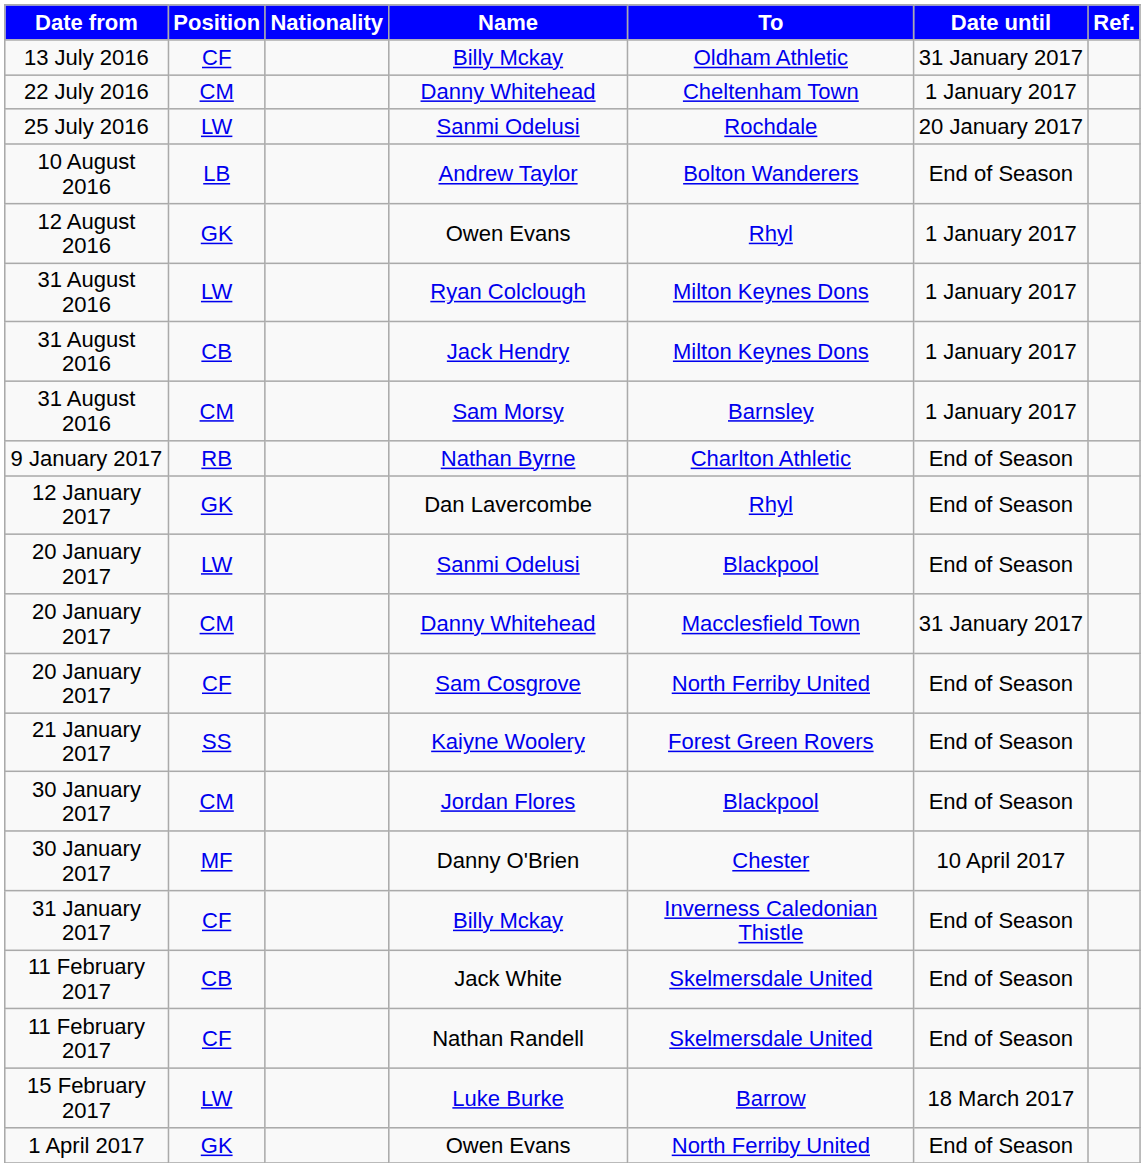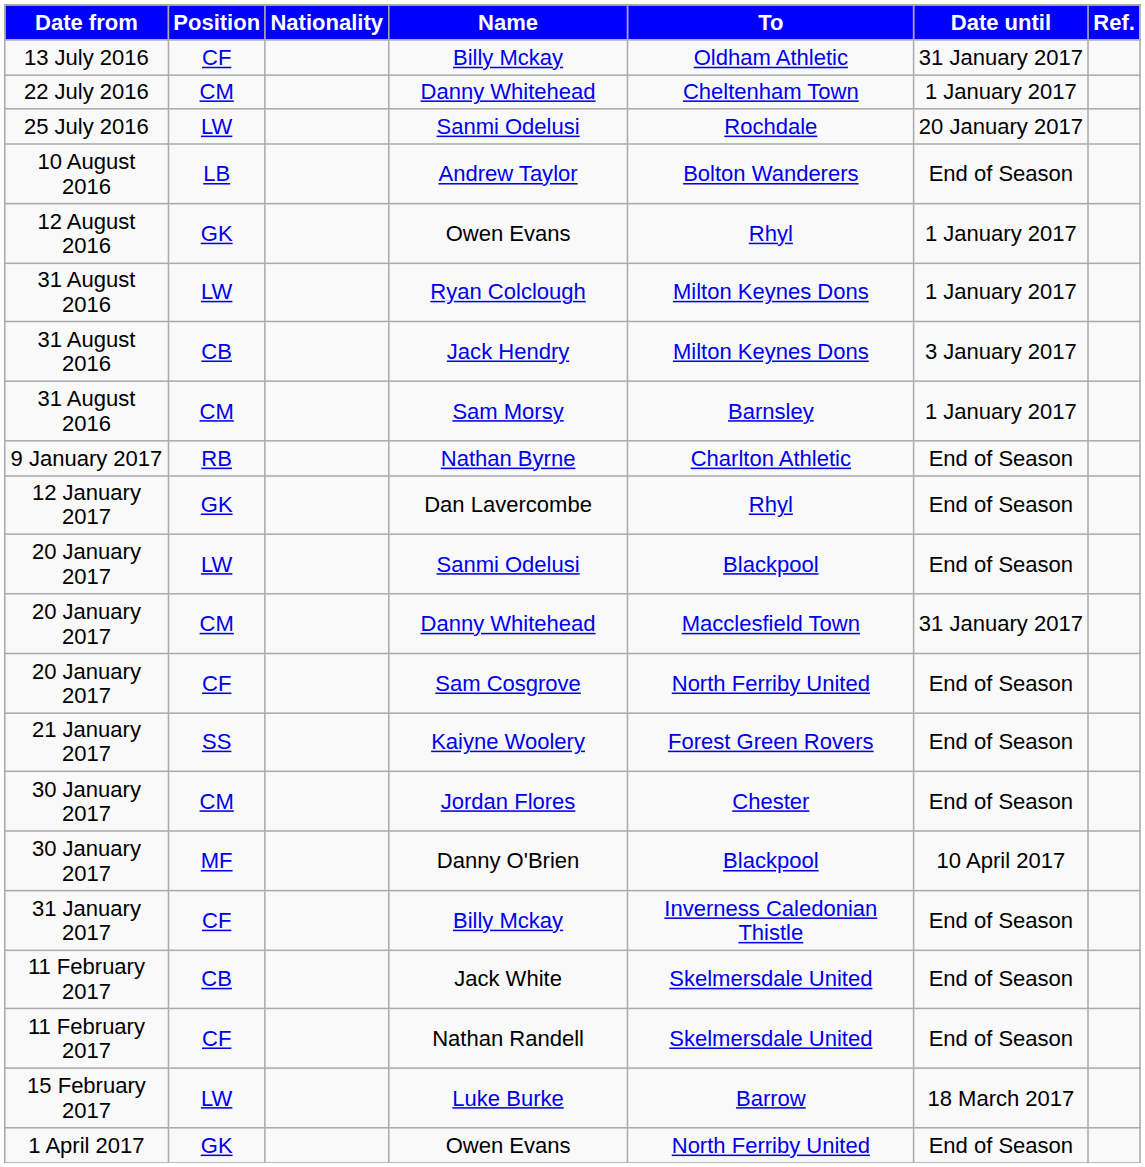Jack Hendry | Date until: 1 January 2017 -> 3 January 2017
Jordan Flores | To: Blackpool -> Chester
Danny O'Brien | To: Chester -> Blackpool
